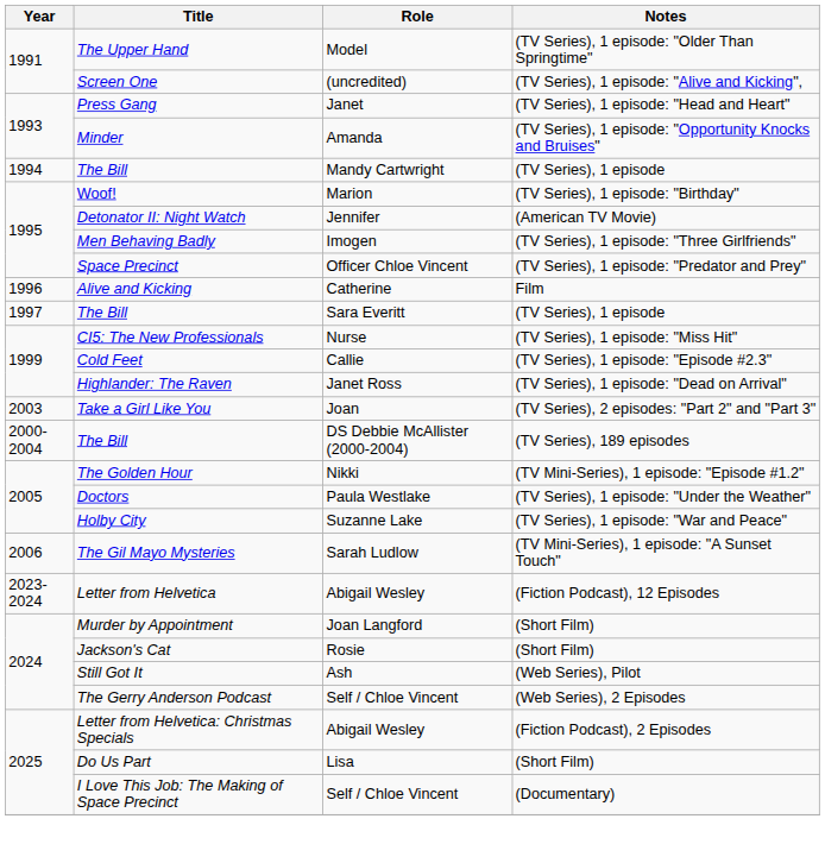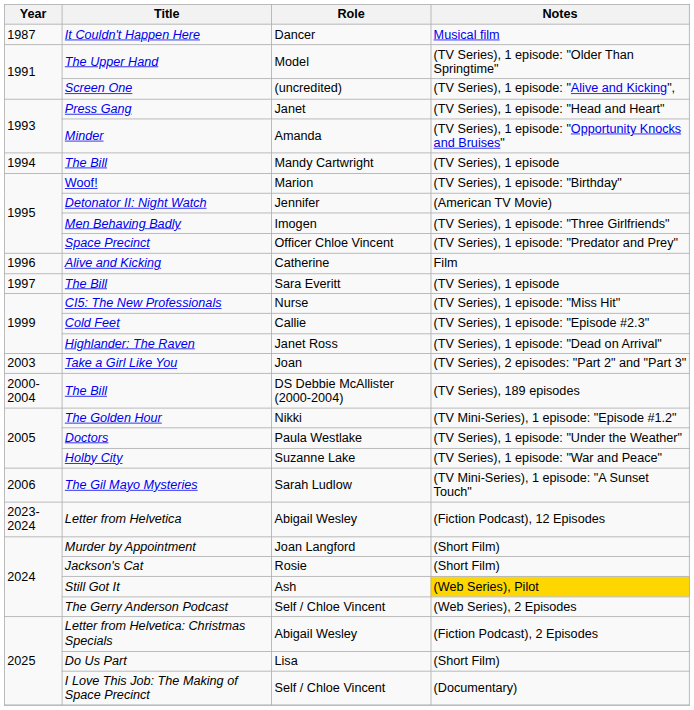+ row: 1987 | It Couldn't Happen Here | Dancer | Musical film
Still Got It | Notes: no background -> gold background
